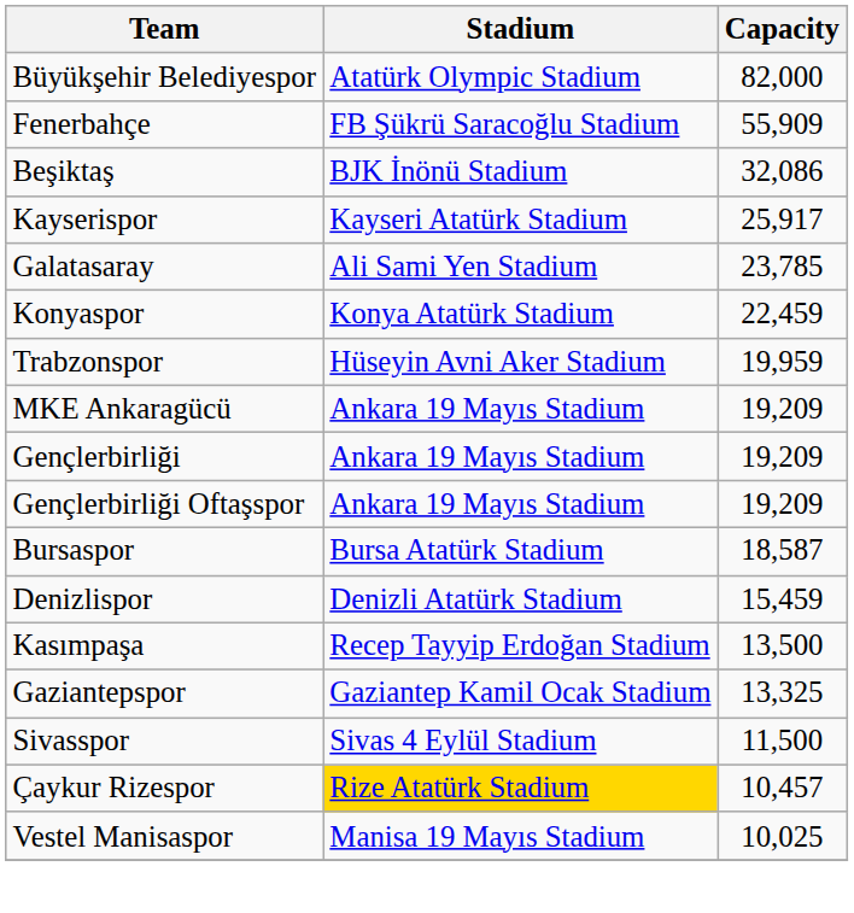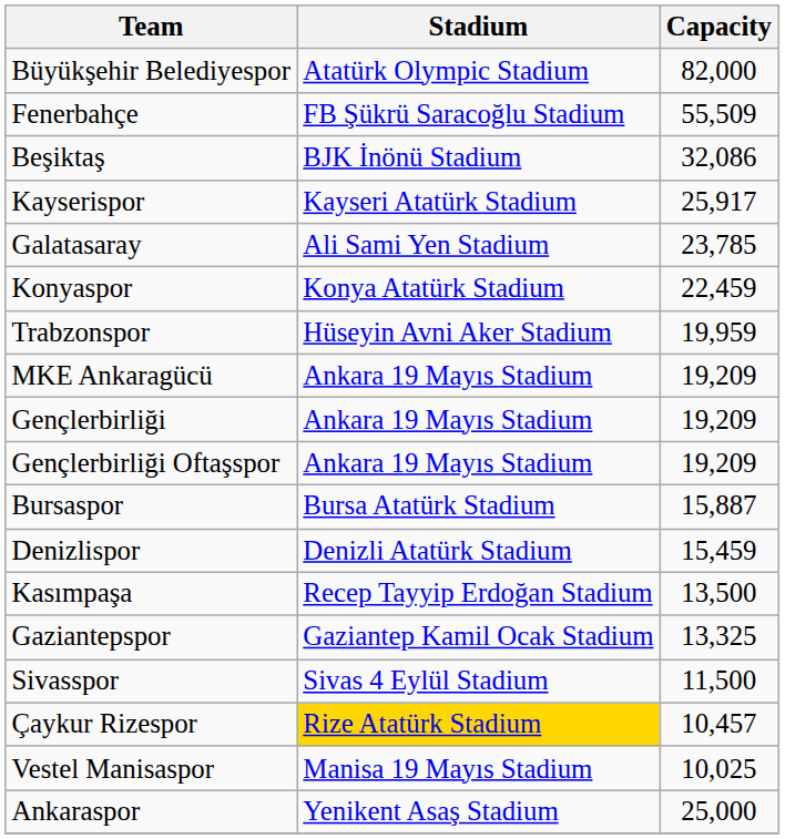Fenerbahçe | Capacity: 55,909 -> 55,509
Bursaspor | Capacity: 18,587 -> 15,887
+ row: Ankaraspor | Yenikent Asaş Stadium | 25,000
